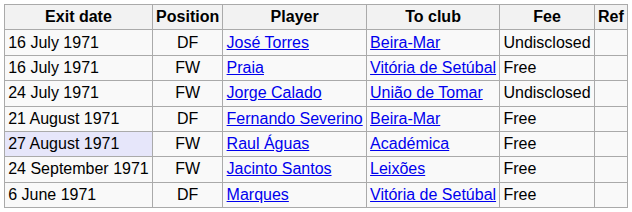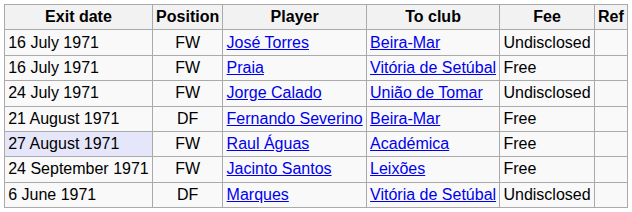José Torres | Position: DF -> FW
Marques | Fee: Free -> Undisclosed
